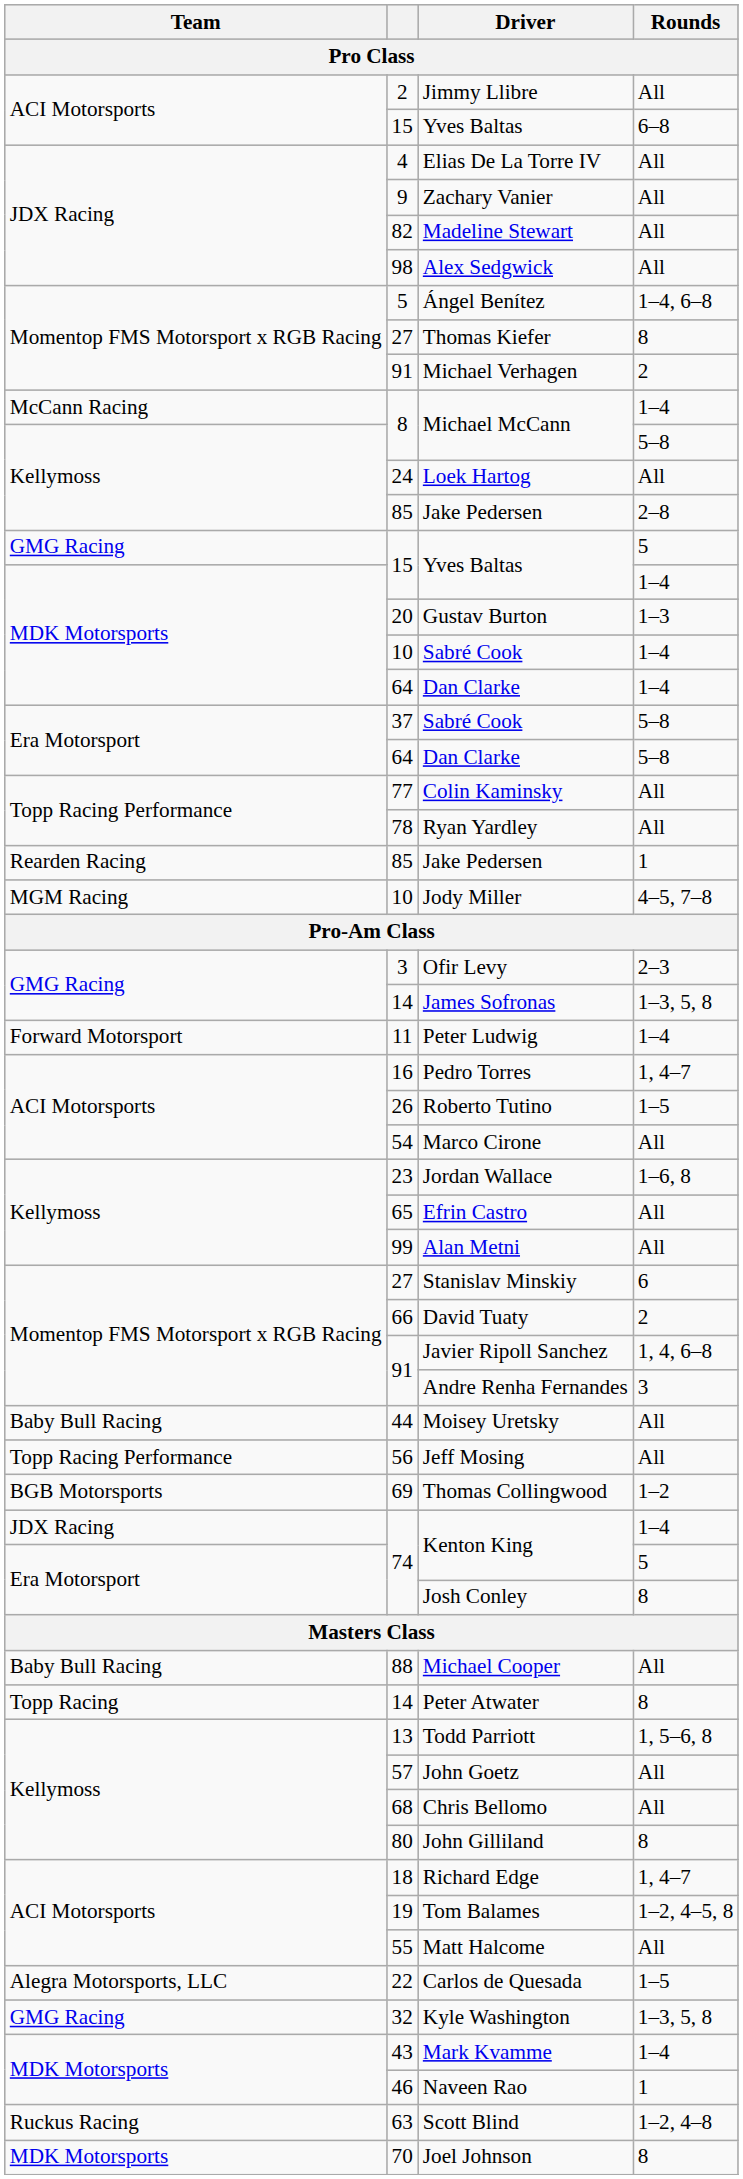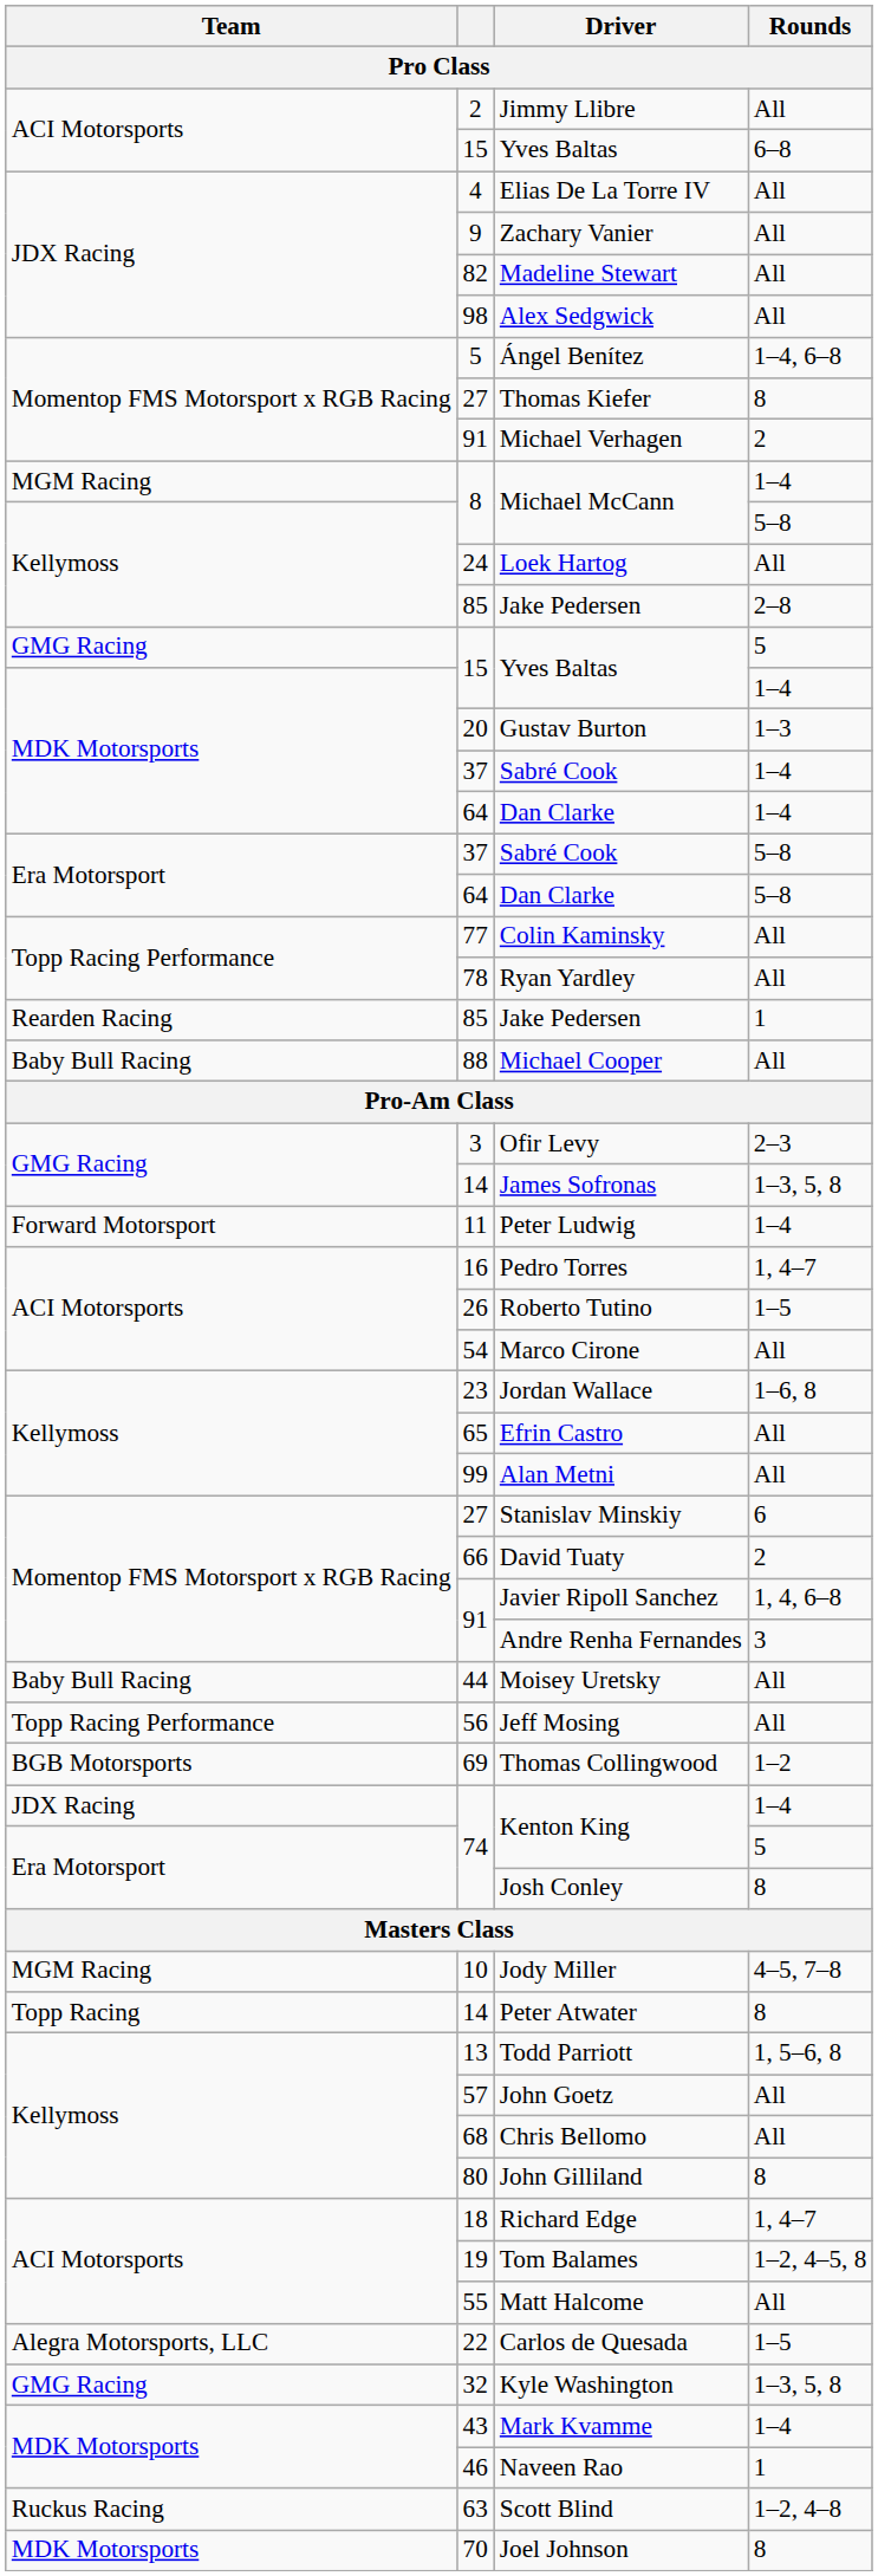Michael McCann / 1–4 | Team: McCann Racing -> MGM Racing
Sabré Cook / 1–4 | column 2: 10 -> 37
rows swapped: Michael Cooper <-> Jody Miller
